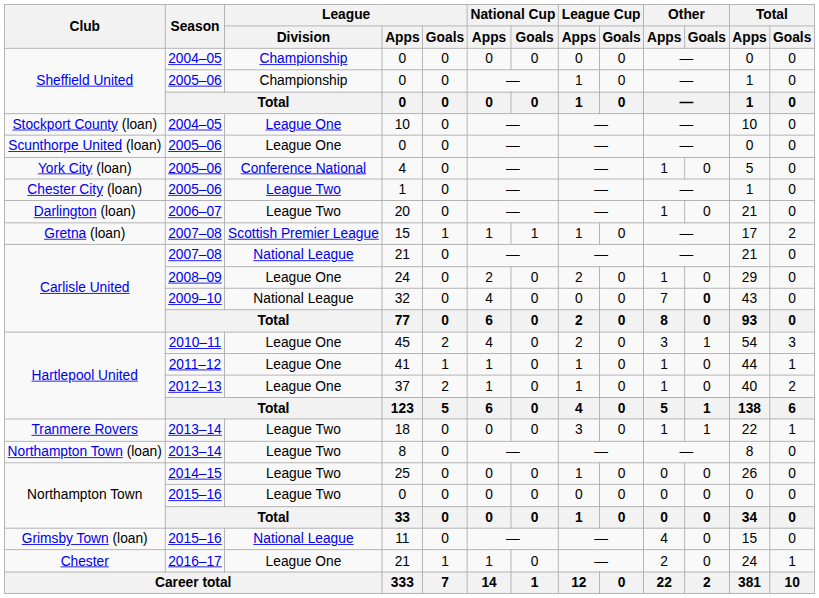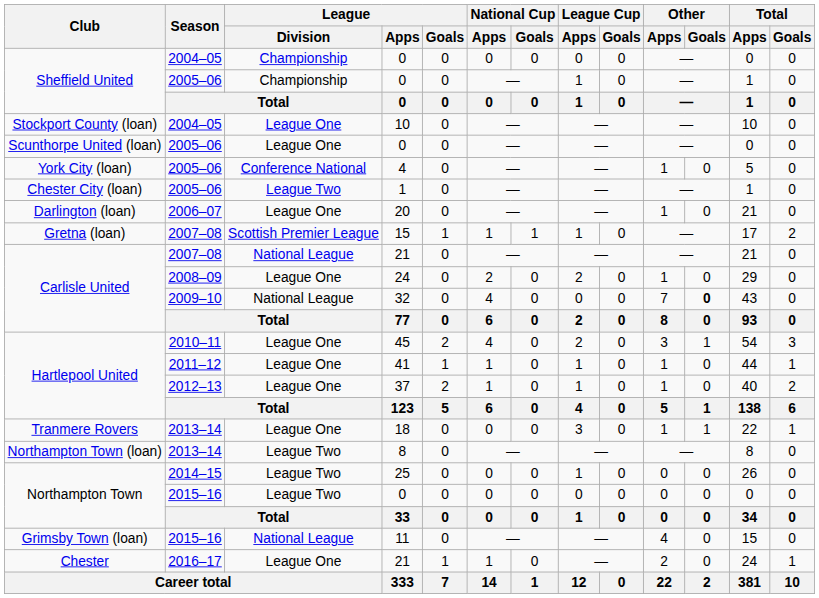20 | League / Division: League Two -> League One
18 | League / Division: League Two -> League One
